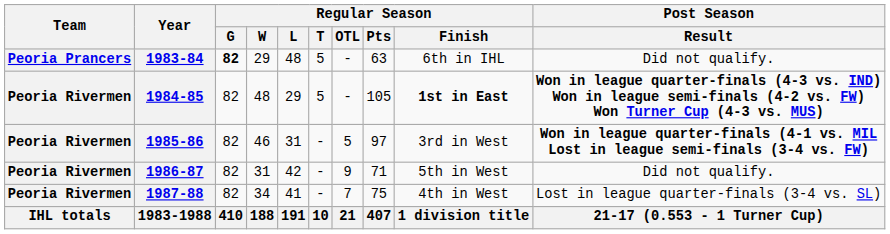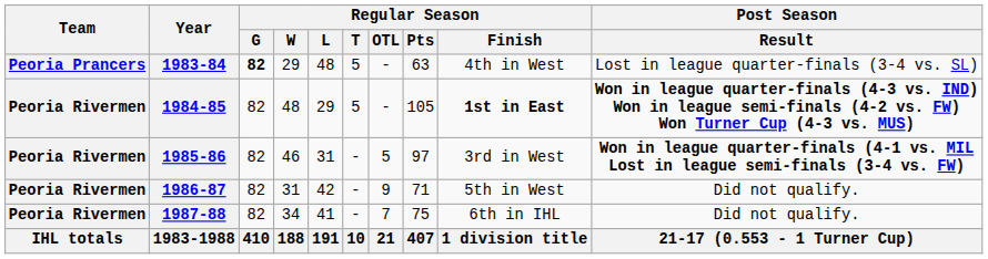1983-84 | Regular Season / Finish: 6th in IHL -> 4th in West
1983-84 | Post Season / Result: Did not qualify. -> Lost in league quarter-finals (3-4 vs. SL)
1987-88 | Regular Season / Finish: 4th in West -> 6th in IHL
1987-88 | Post Season / Result: Lost in league quarter-finals (3-4 vs. SL) -> Did not qualify.
